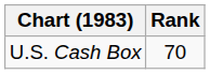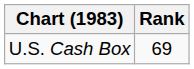U.S. Cash Box | Rank: 70 -> 69
